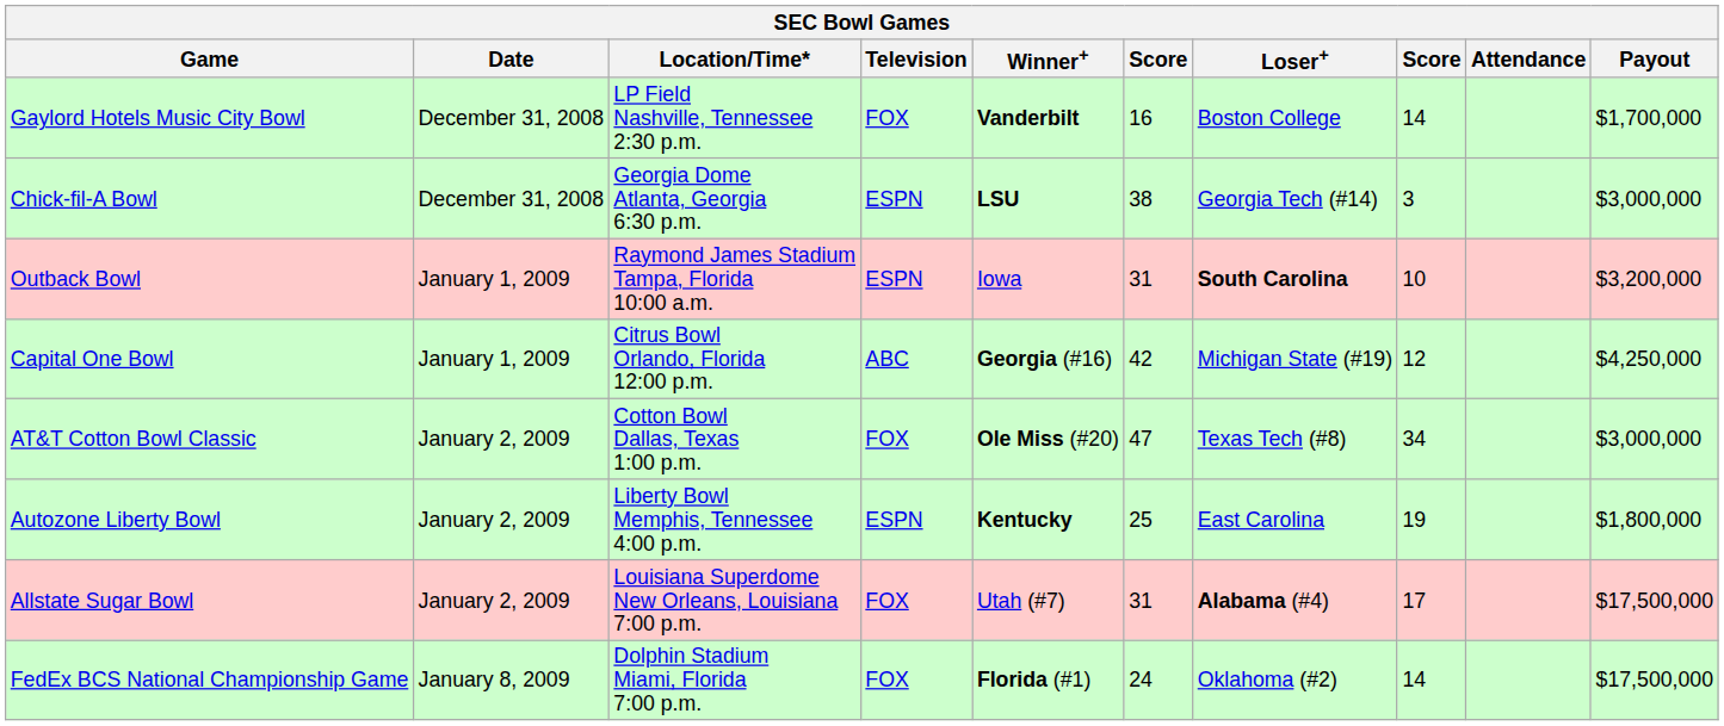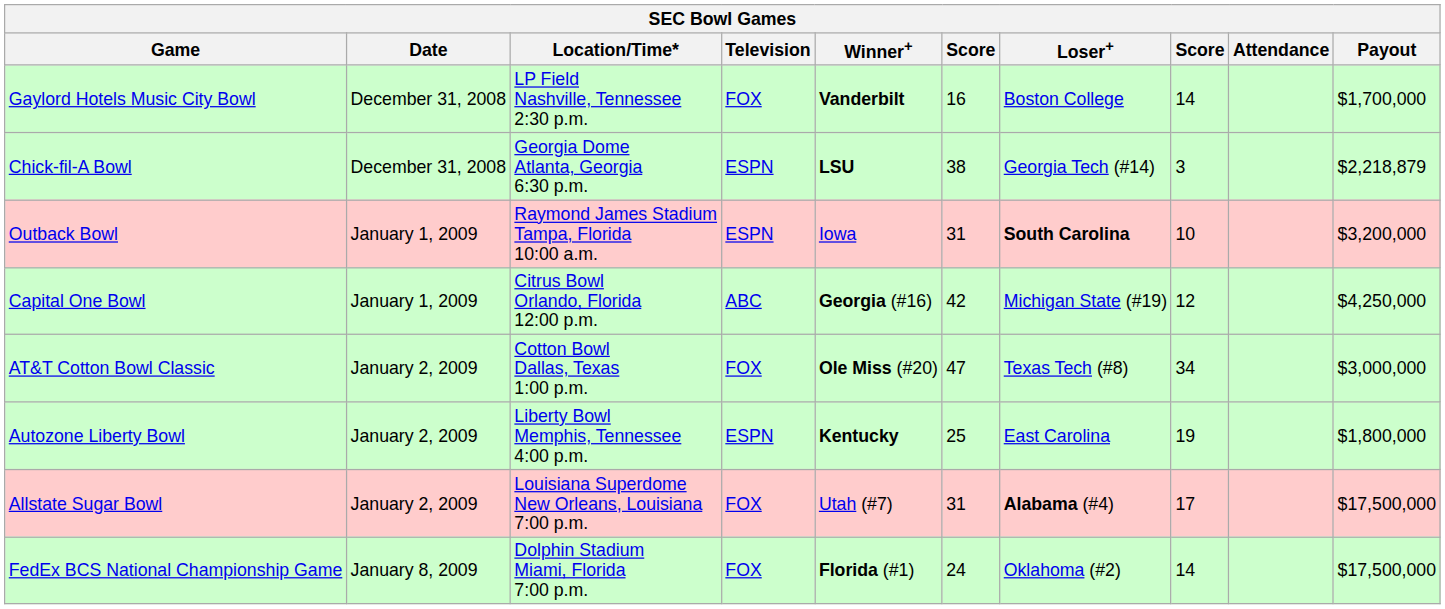Chick-fil-A Bowl | Payout: $3,000,000 -> $2,218,879
